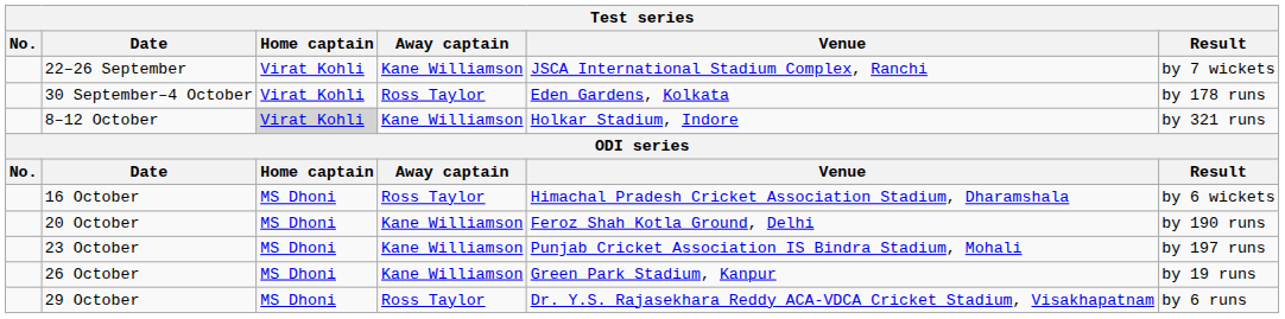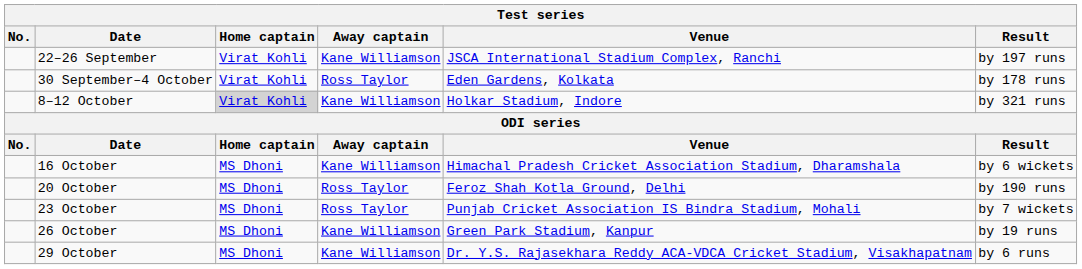22–26 September | Result: by 7 wickets -> by 197 runs
16 October | Away captain: Ross Taylor -> Kane Williamson
20 October | Away captain: Kane Williamson -> Ross Taylor
23 October | Away captain: Kane Williamson -> Ross Taylor
23 October | Result: by 197 runs -> by 7 wickets
29 October | Away captain: Ross Taylor -> Kane Williamson
